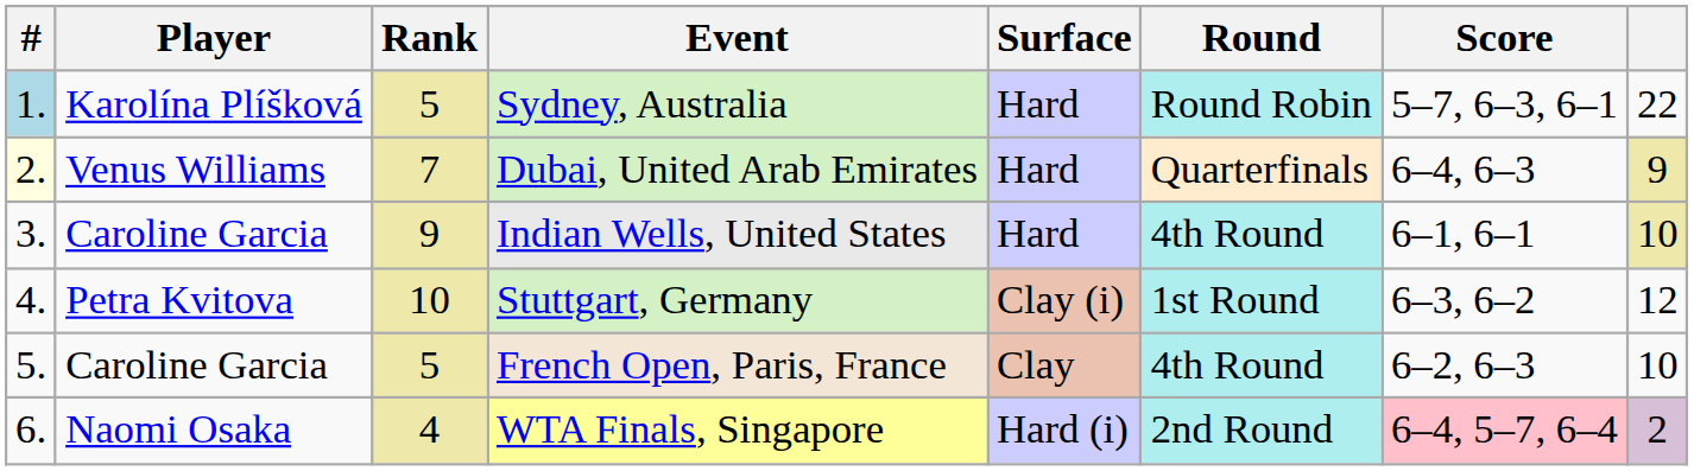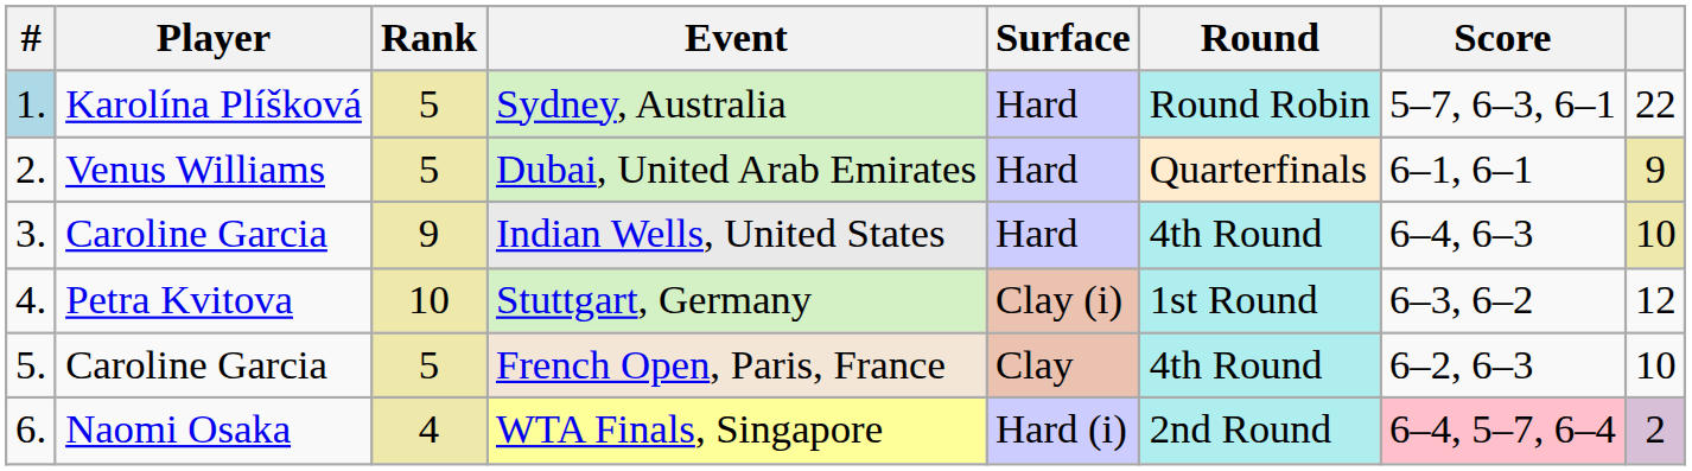Dubai, United Arab Emirates | #: lightyellow background -> no background
Dubai, United Arab Emirates | Rank: 7 -> 5
Dubai, United Arab Emirates | Score: 6–4, 6–3 -> 6–1, 6–1
Indian Wells, United States | Score: 6–1, 6–1 -> 6–4, 6–3
